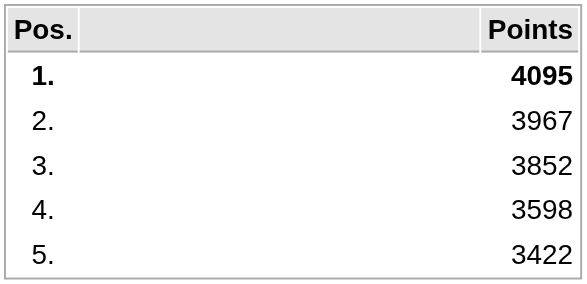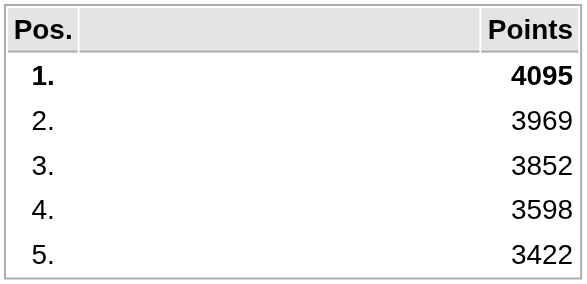2. | Points: 3967 -> 3969
